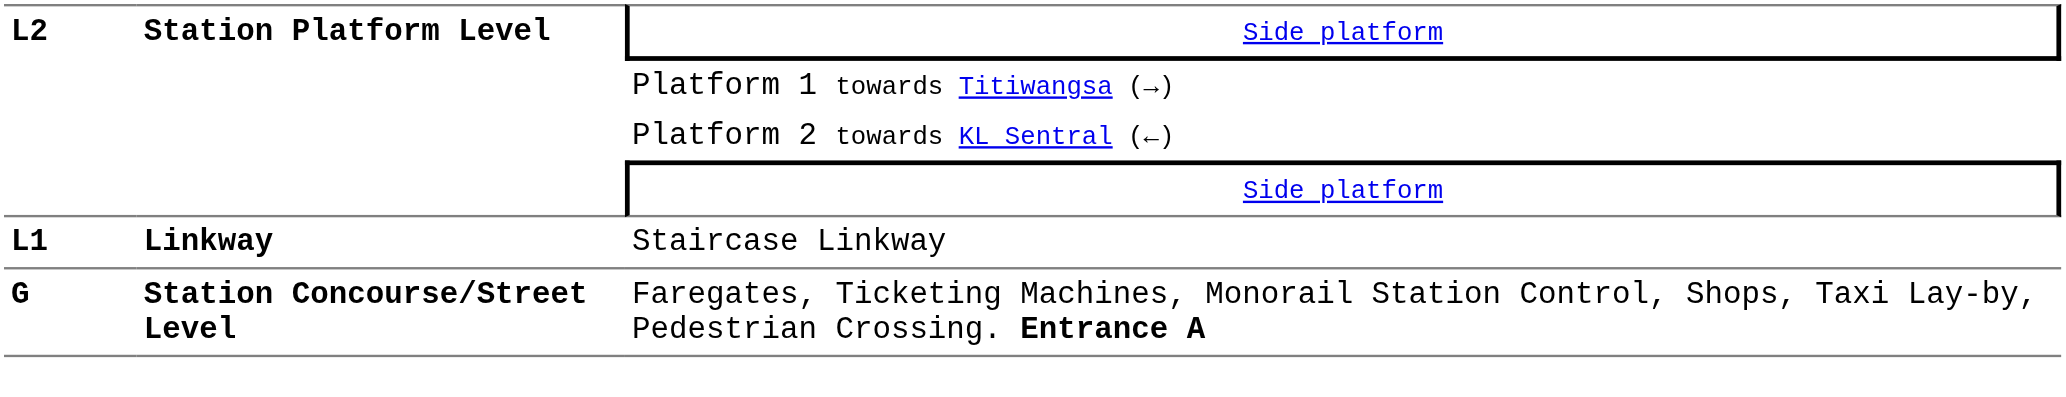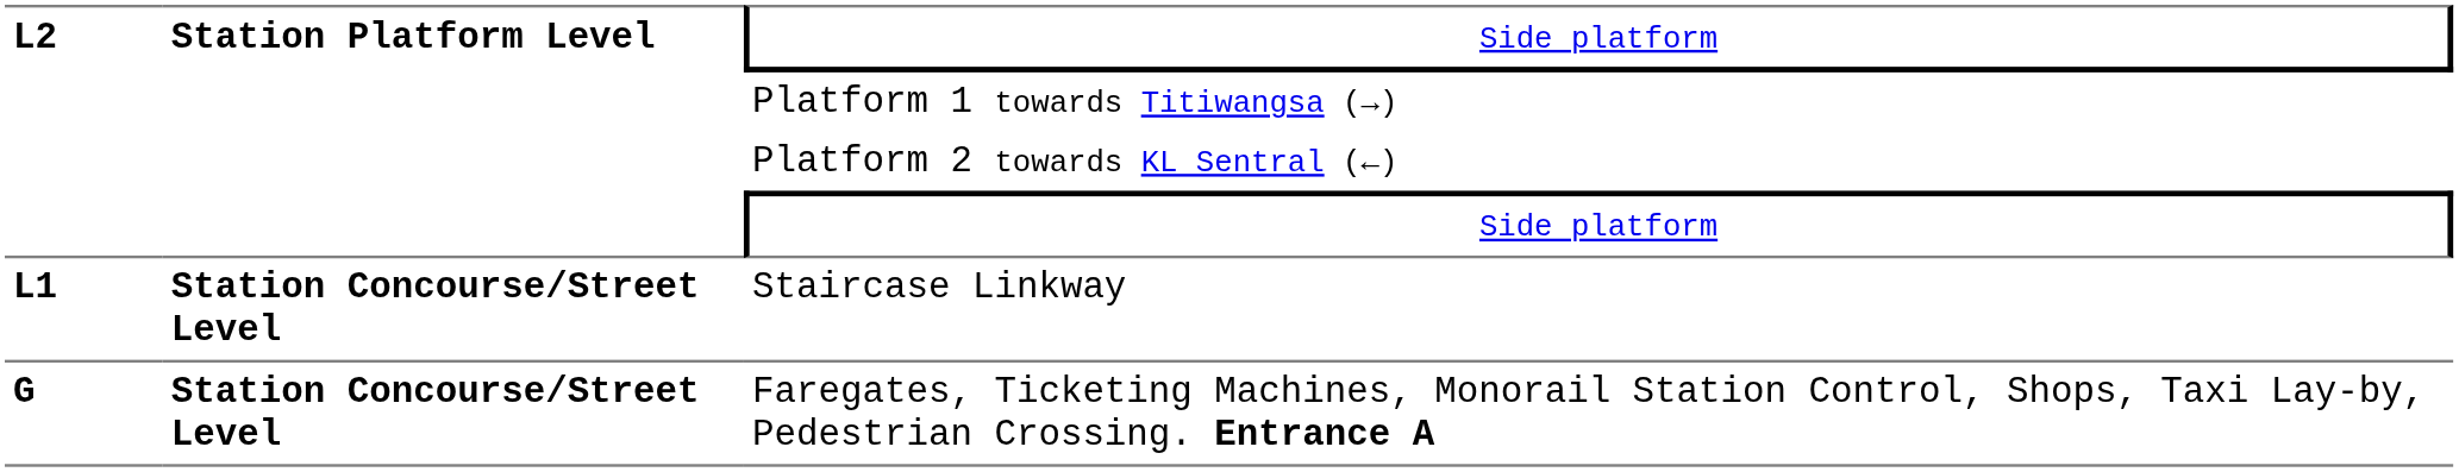Staircase Linkway | column 2: Linkway -> Station Concourse/Street Level
